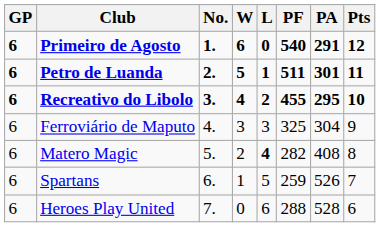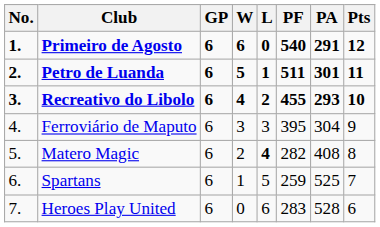columns swapped: No. <-> GP
Recreativo do Libolo | PA: 295 -> 293
Ferroviário de Maputo | PF: 325 -> 395
Spartans | PA: 526 -> 525
Heroes Play United | PF: 288 -> 283
